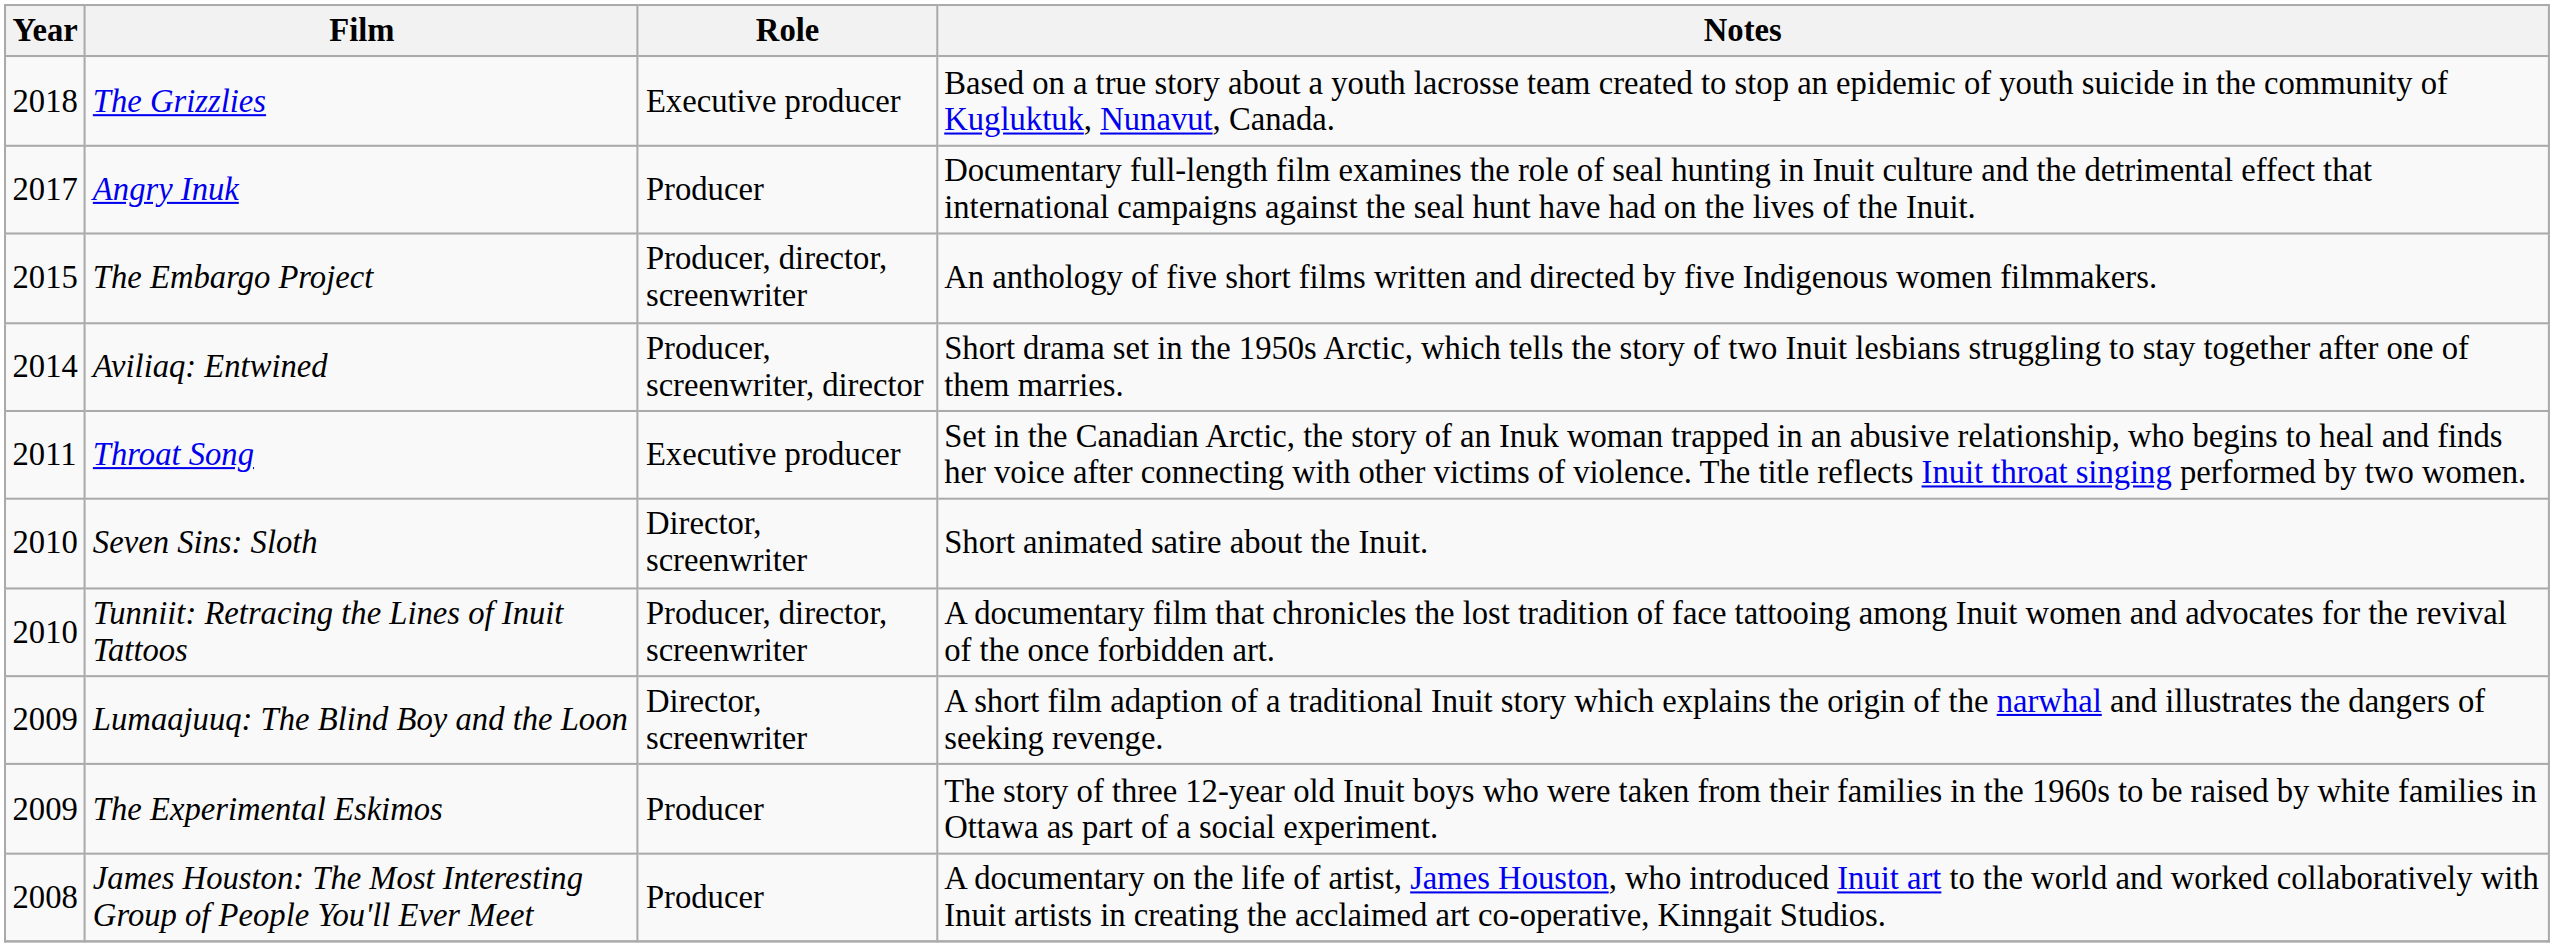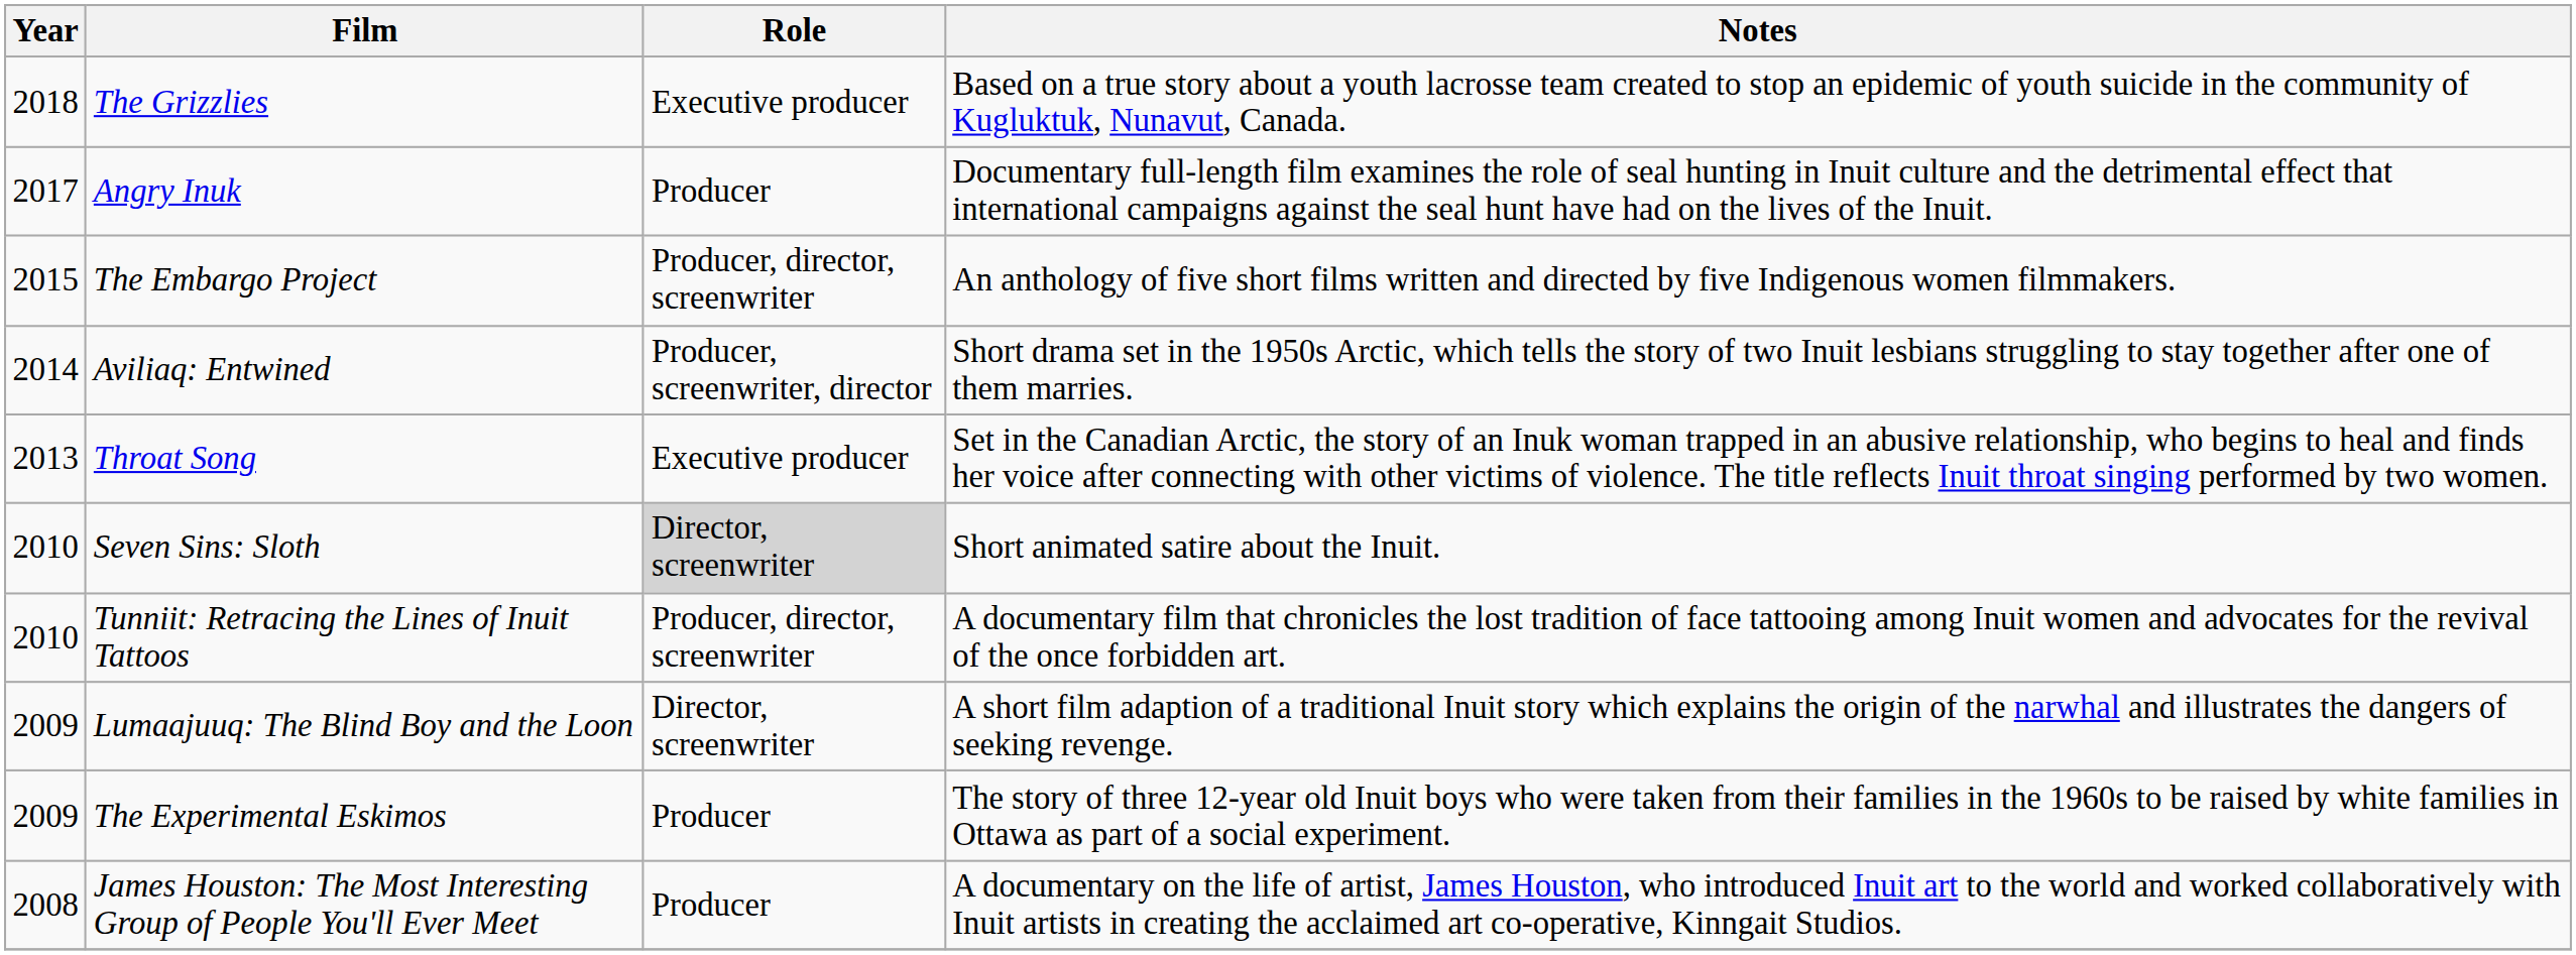Throat Song | Year: 2011 -> 2013
Seven Sins: Sloth | Role: no background -> lightgrey background
